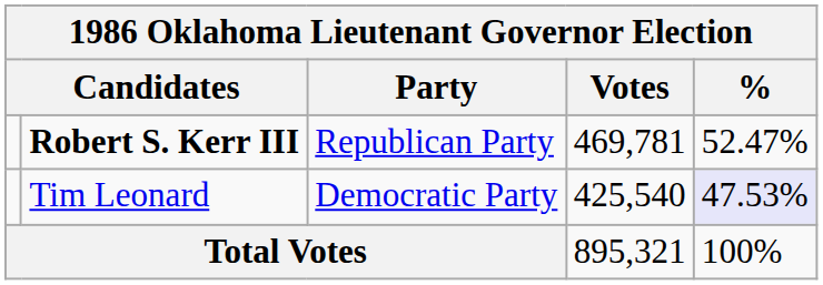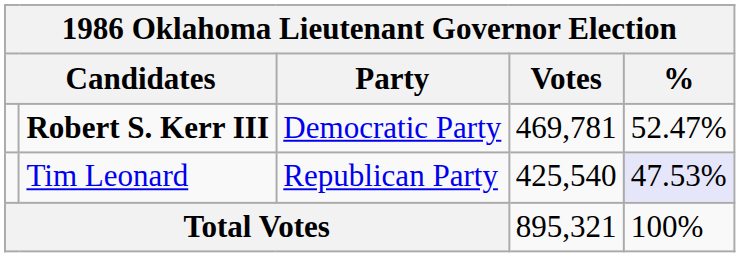Robert S. Kerr III | Party: Republican Party -> Democratic Party
Tim Leonard | Party: Democratic Party -> Republican Party
